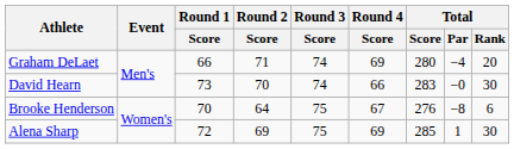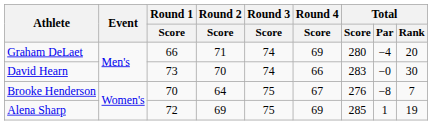Brooke Henderson | Total / Rank: 6 -> 7
Alena Sharp | Total / Rank: 30 -> 19
